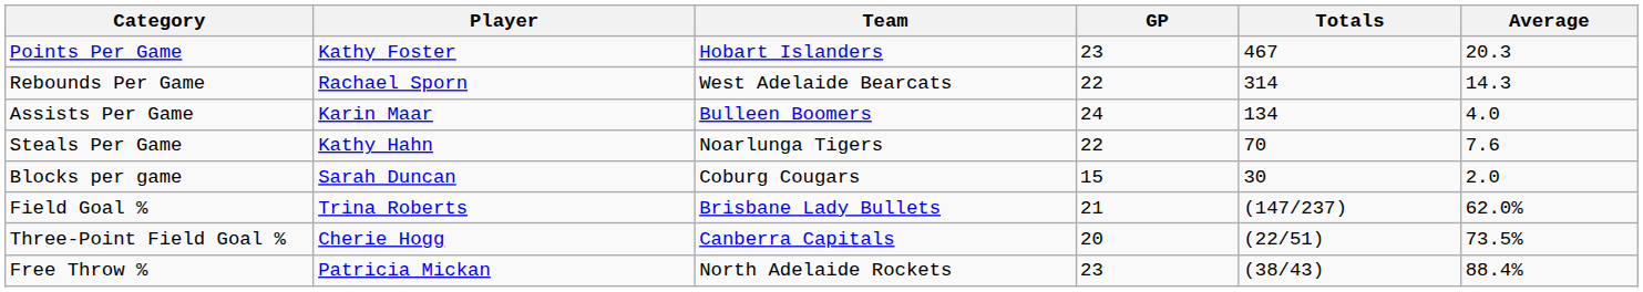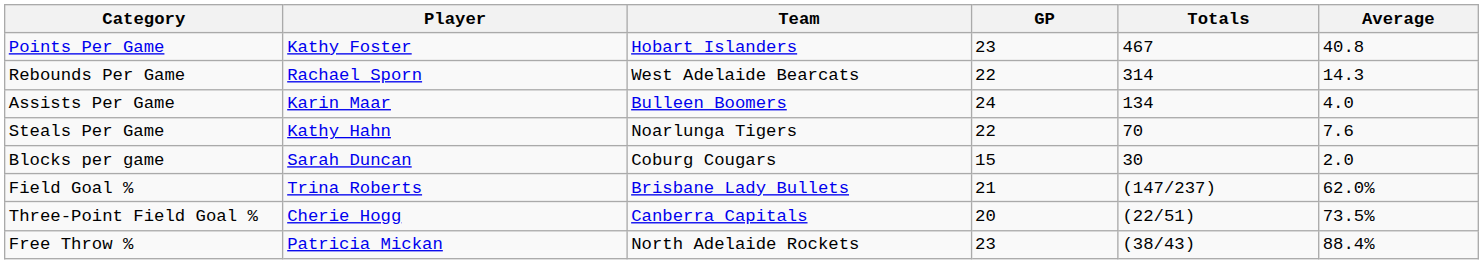Points Per Game | Average: 20.3 -> 40.8
